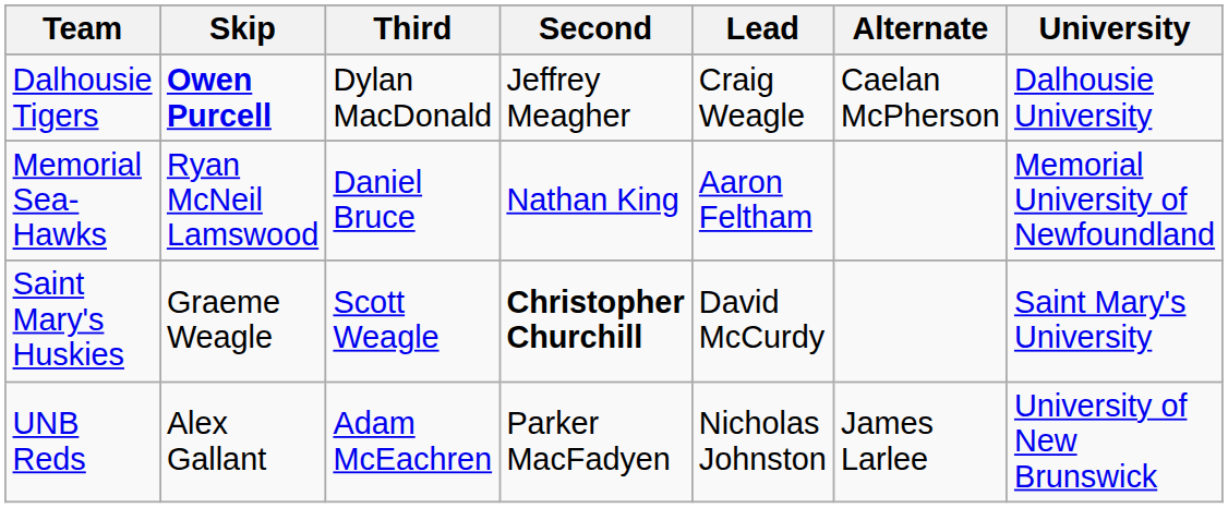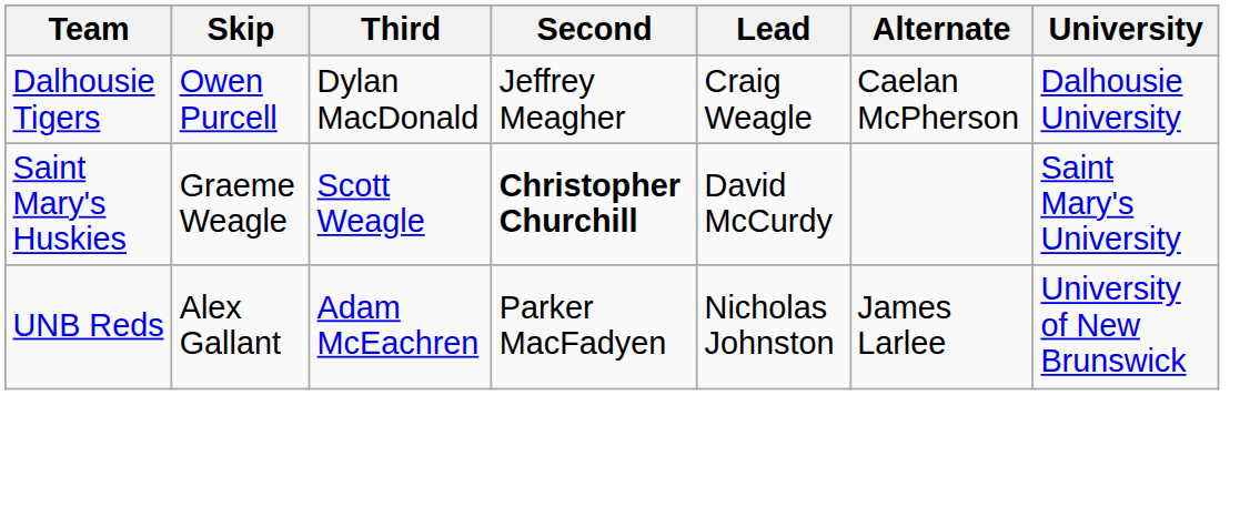Dalhousie Tigers | Skip: bold -> normal
- row: Memorial Sea-Hawks | Ryan McNeil Lamswood | Daniel Bruce | Nathan King | Aaron Feltham | Memorial University of Newfoundland
